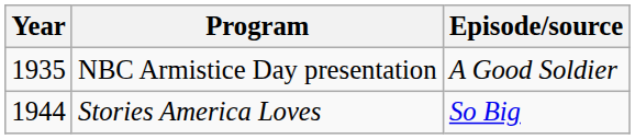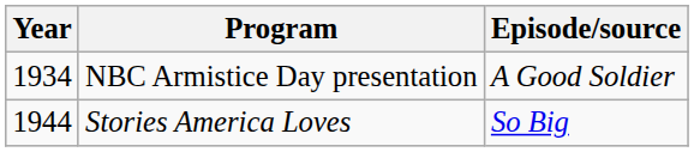NBC Armistice Day presentation | Year: 1935 -> 1934
